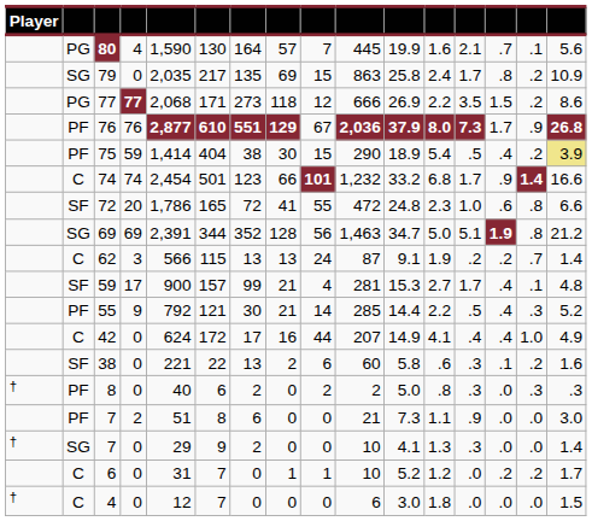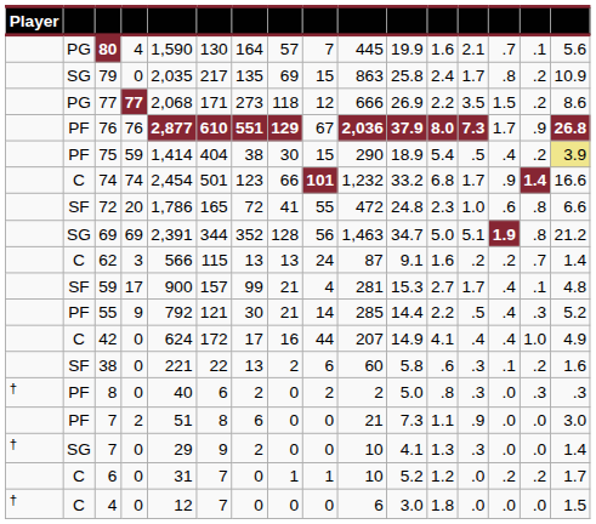62 | column 12: 1.9 -> 1.6
